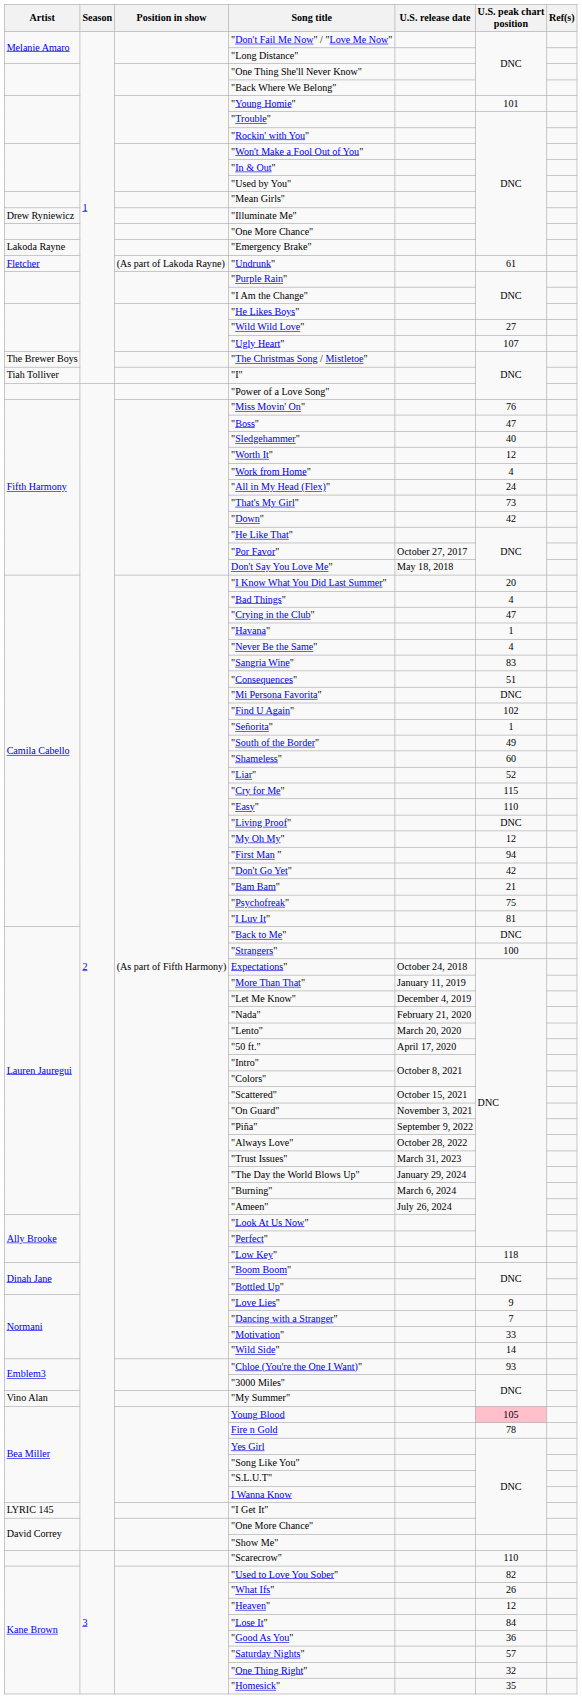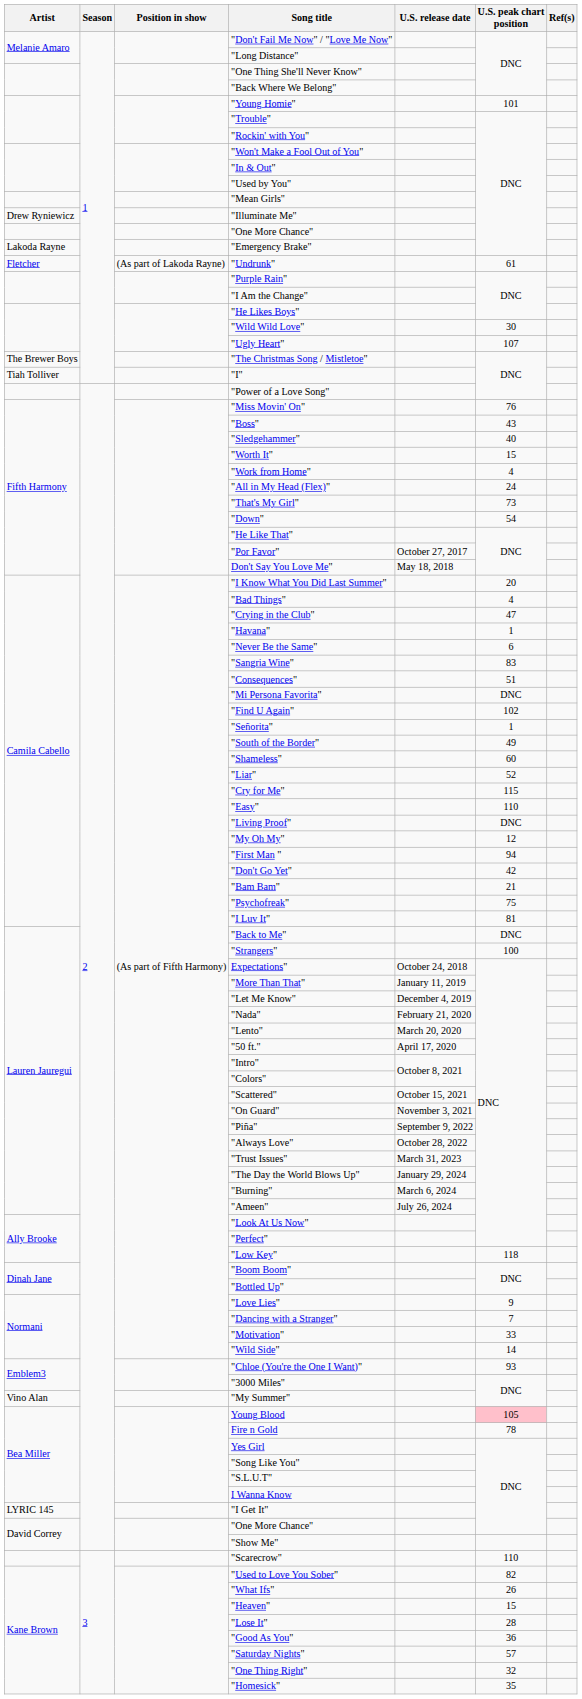"Wild Wild Love" | U.S. peak chart position: 27 -> 30
"Boss" | U.S. peak chart position: 47 -> 43
"Worth It" | U.S. peak chart position: 12 -> 15
"Down" | U.S. peak chart position: 42 -> 54
"Never Be the Same" | U.S. peak chart position: 4 -> 6
"Heaven" | U.S. peak chart position: 12 -> 15
"Lose It" | U.S. peak chart position: 84 -> 28
